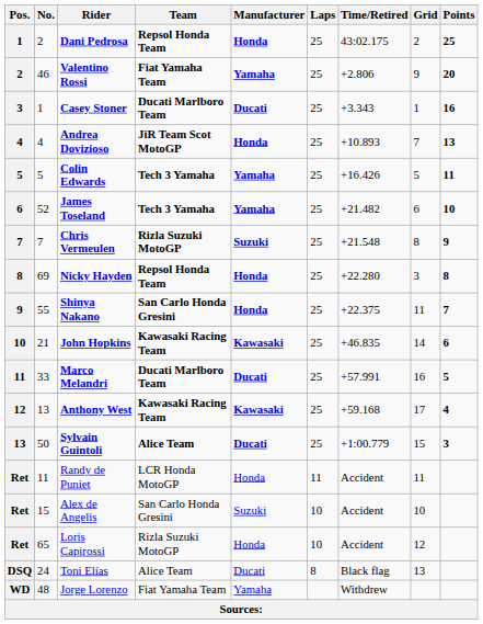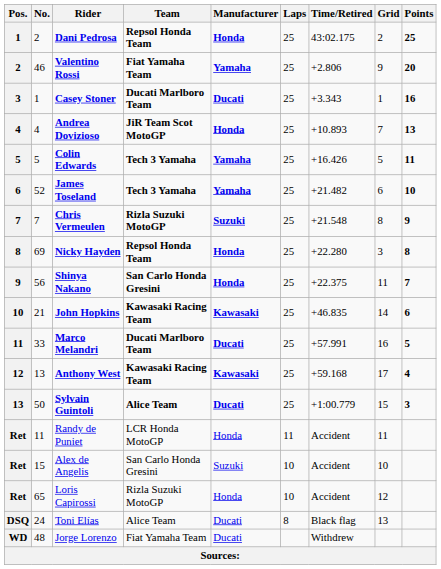Shinya Nakano | No.: 55 -> 56
Jorge Lorenzo | Manufacturer: Yamaha -> Ducati
